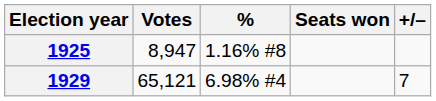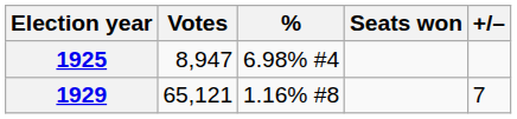1925 | %: 1.16% #8 -> 6.98% #4
1929 | %: 6.98% #4 -> 1.16% #8
